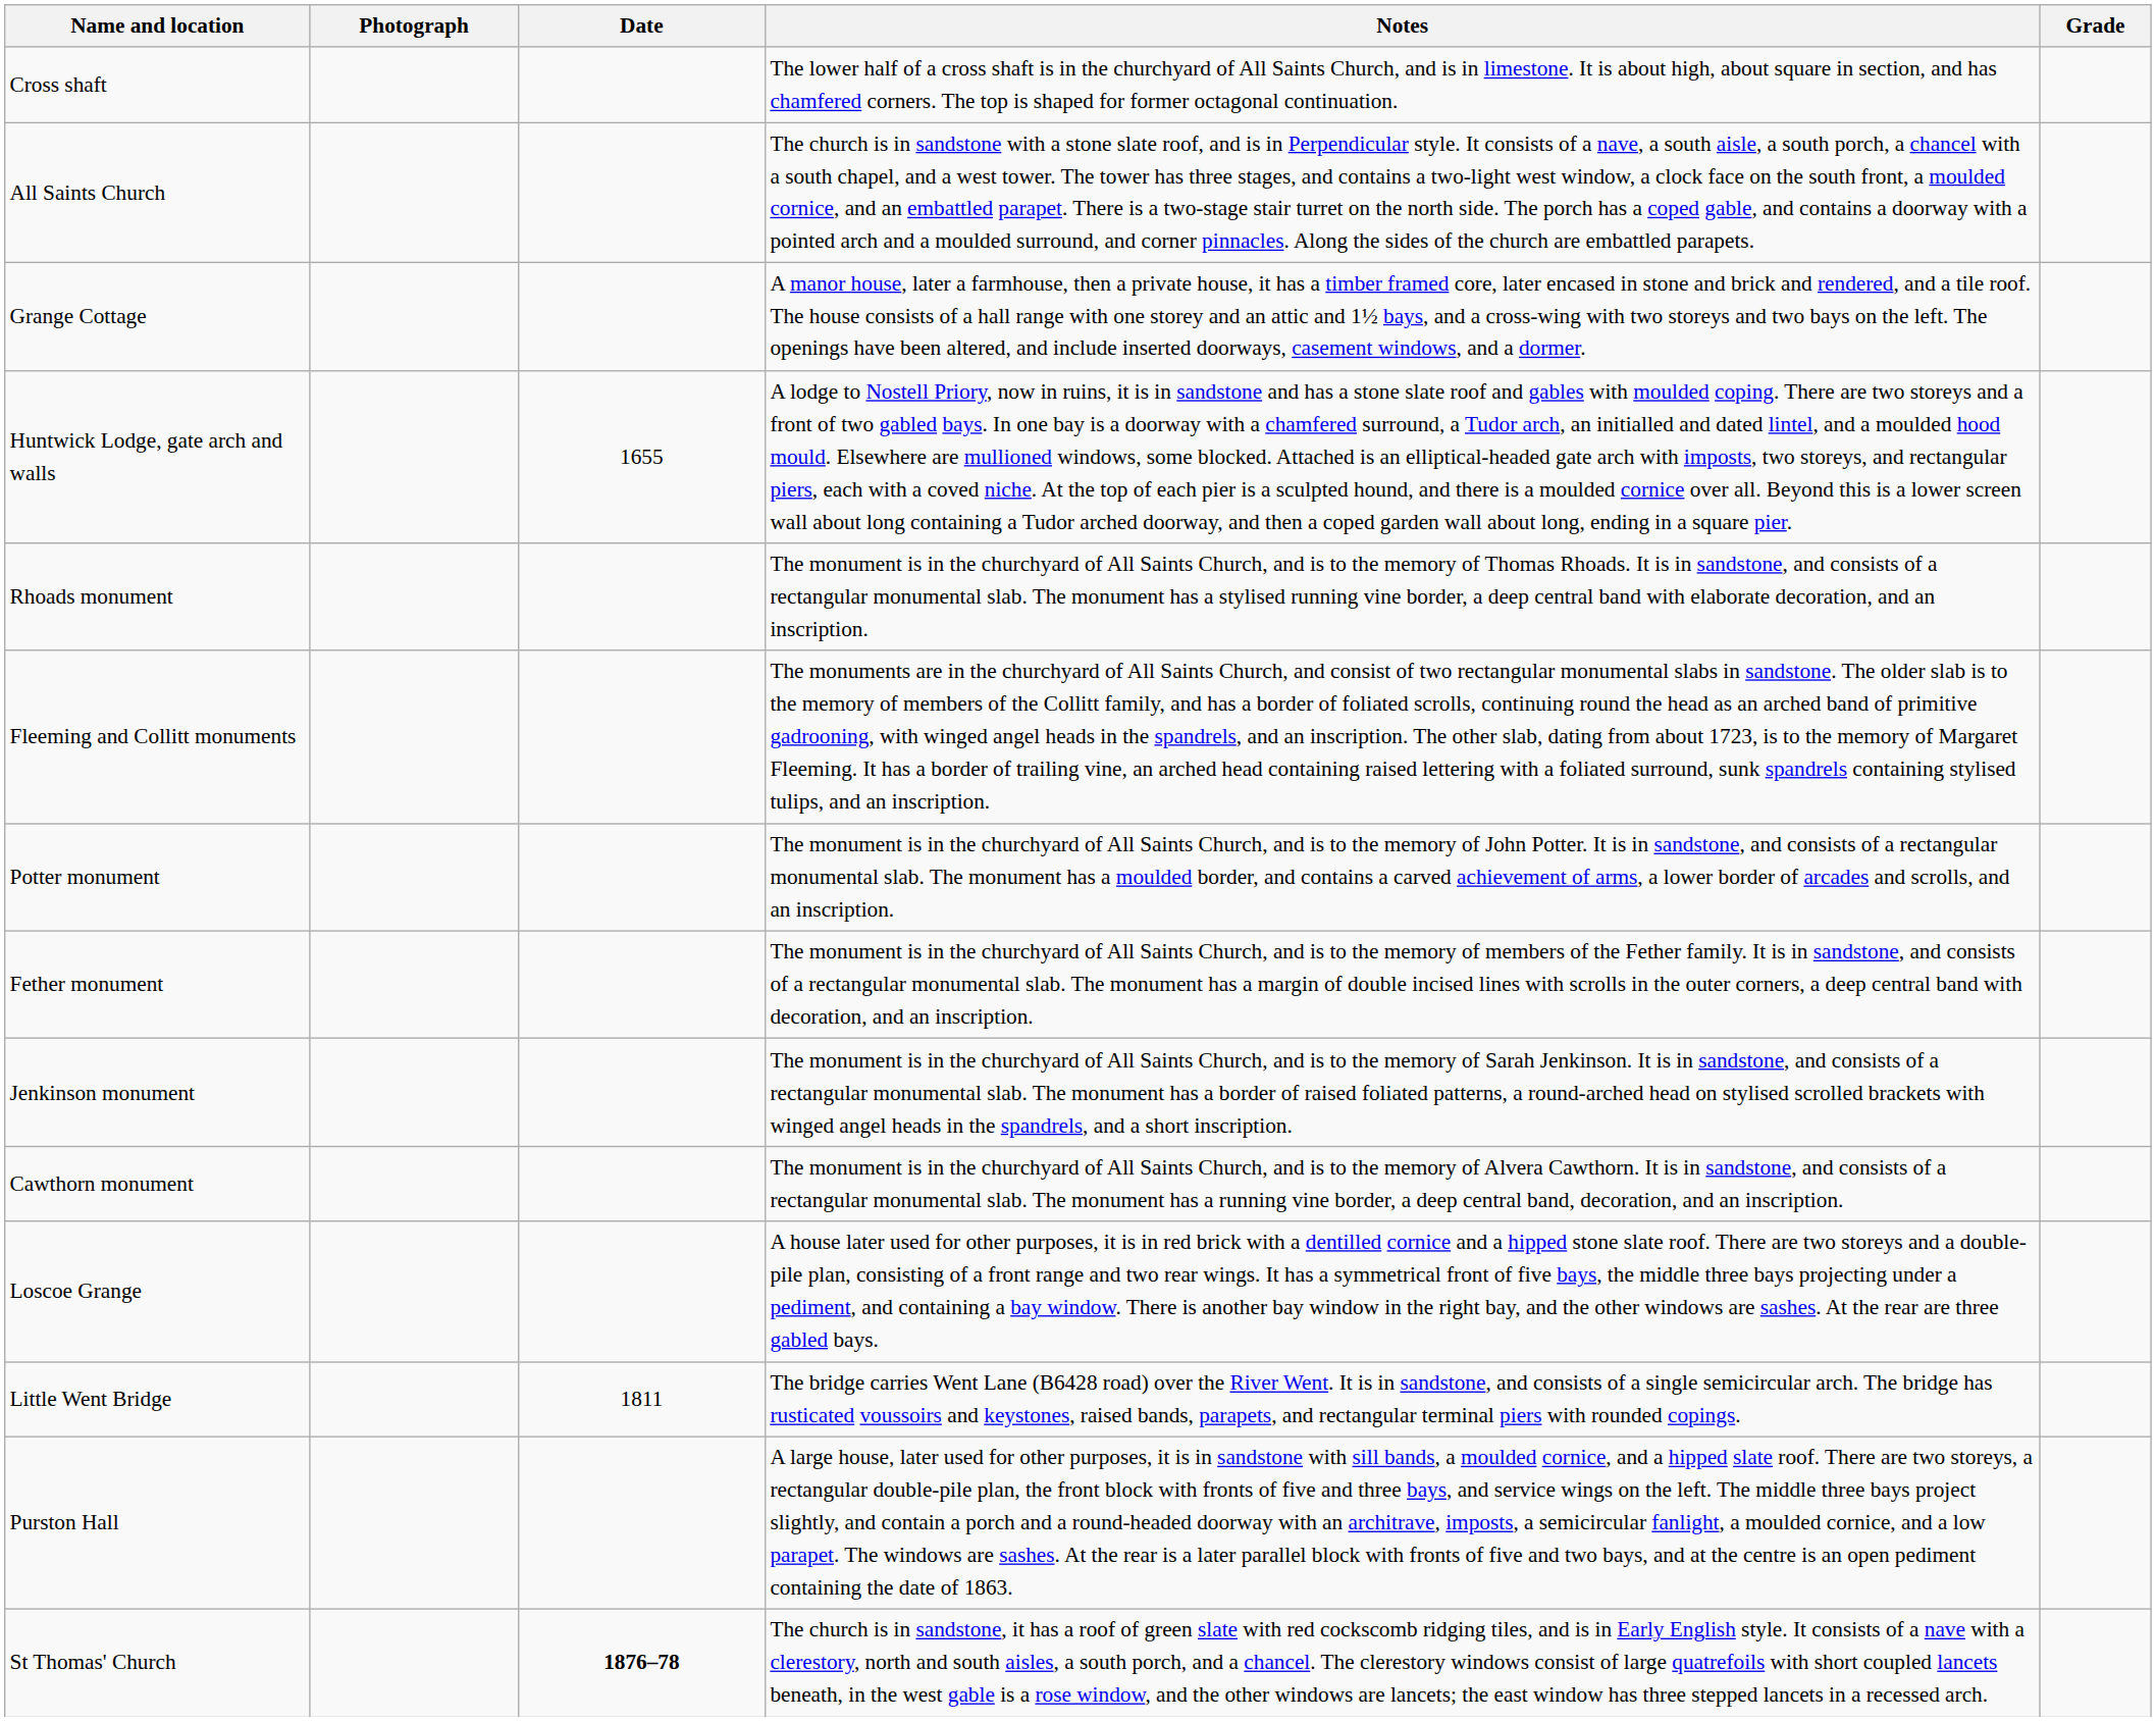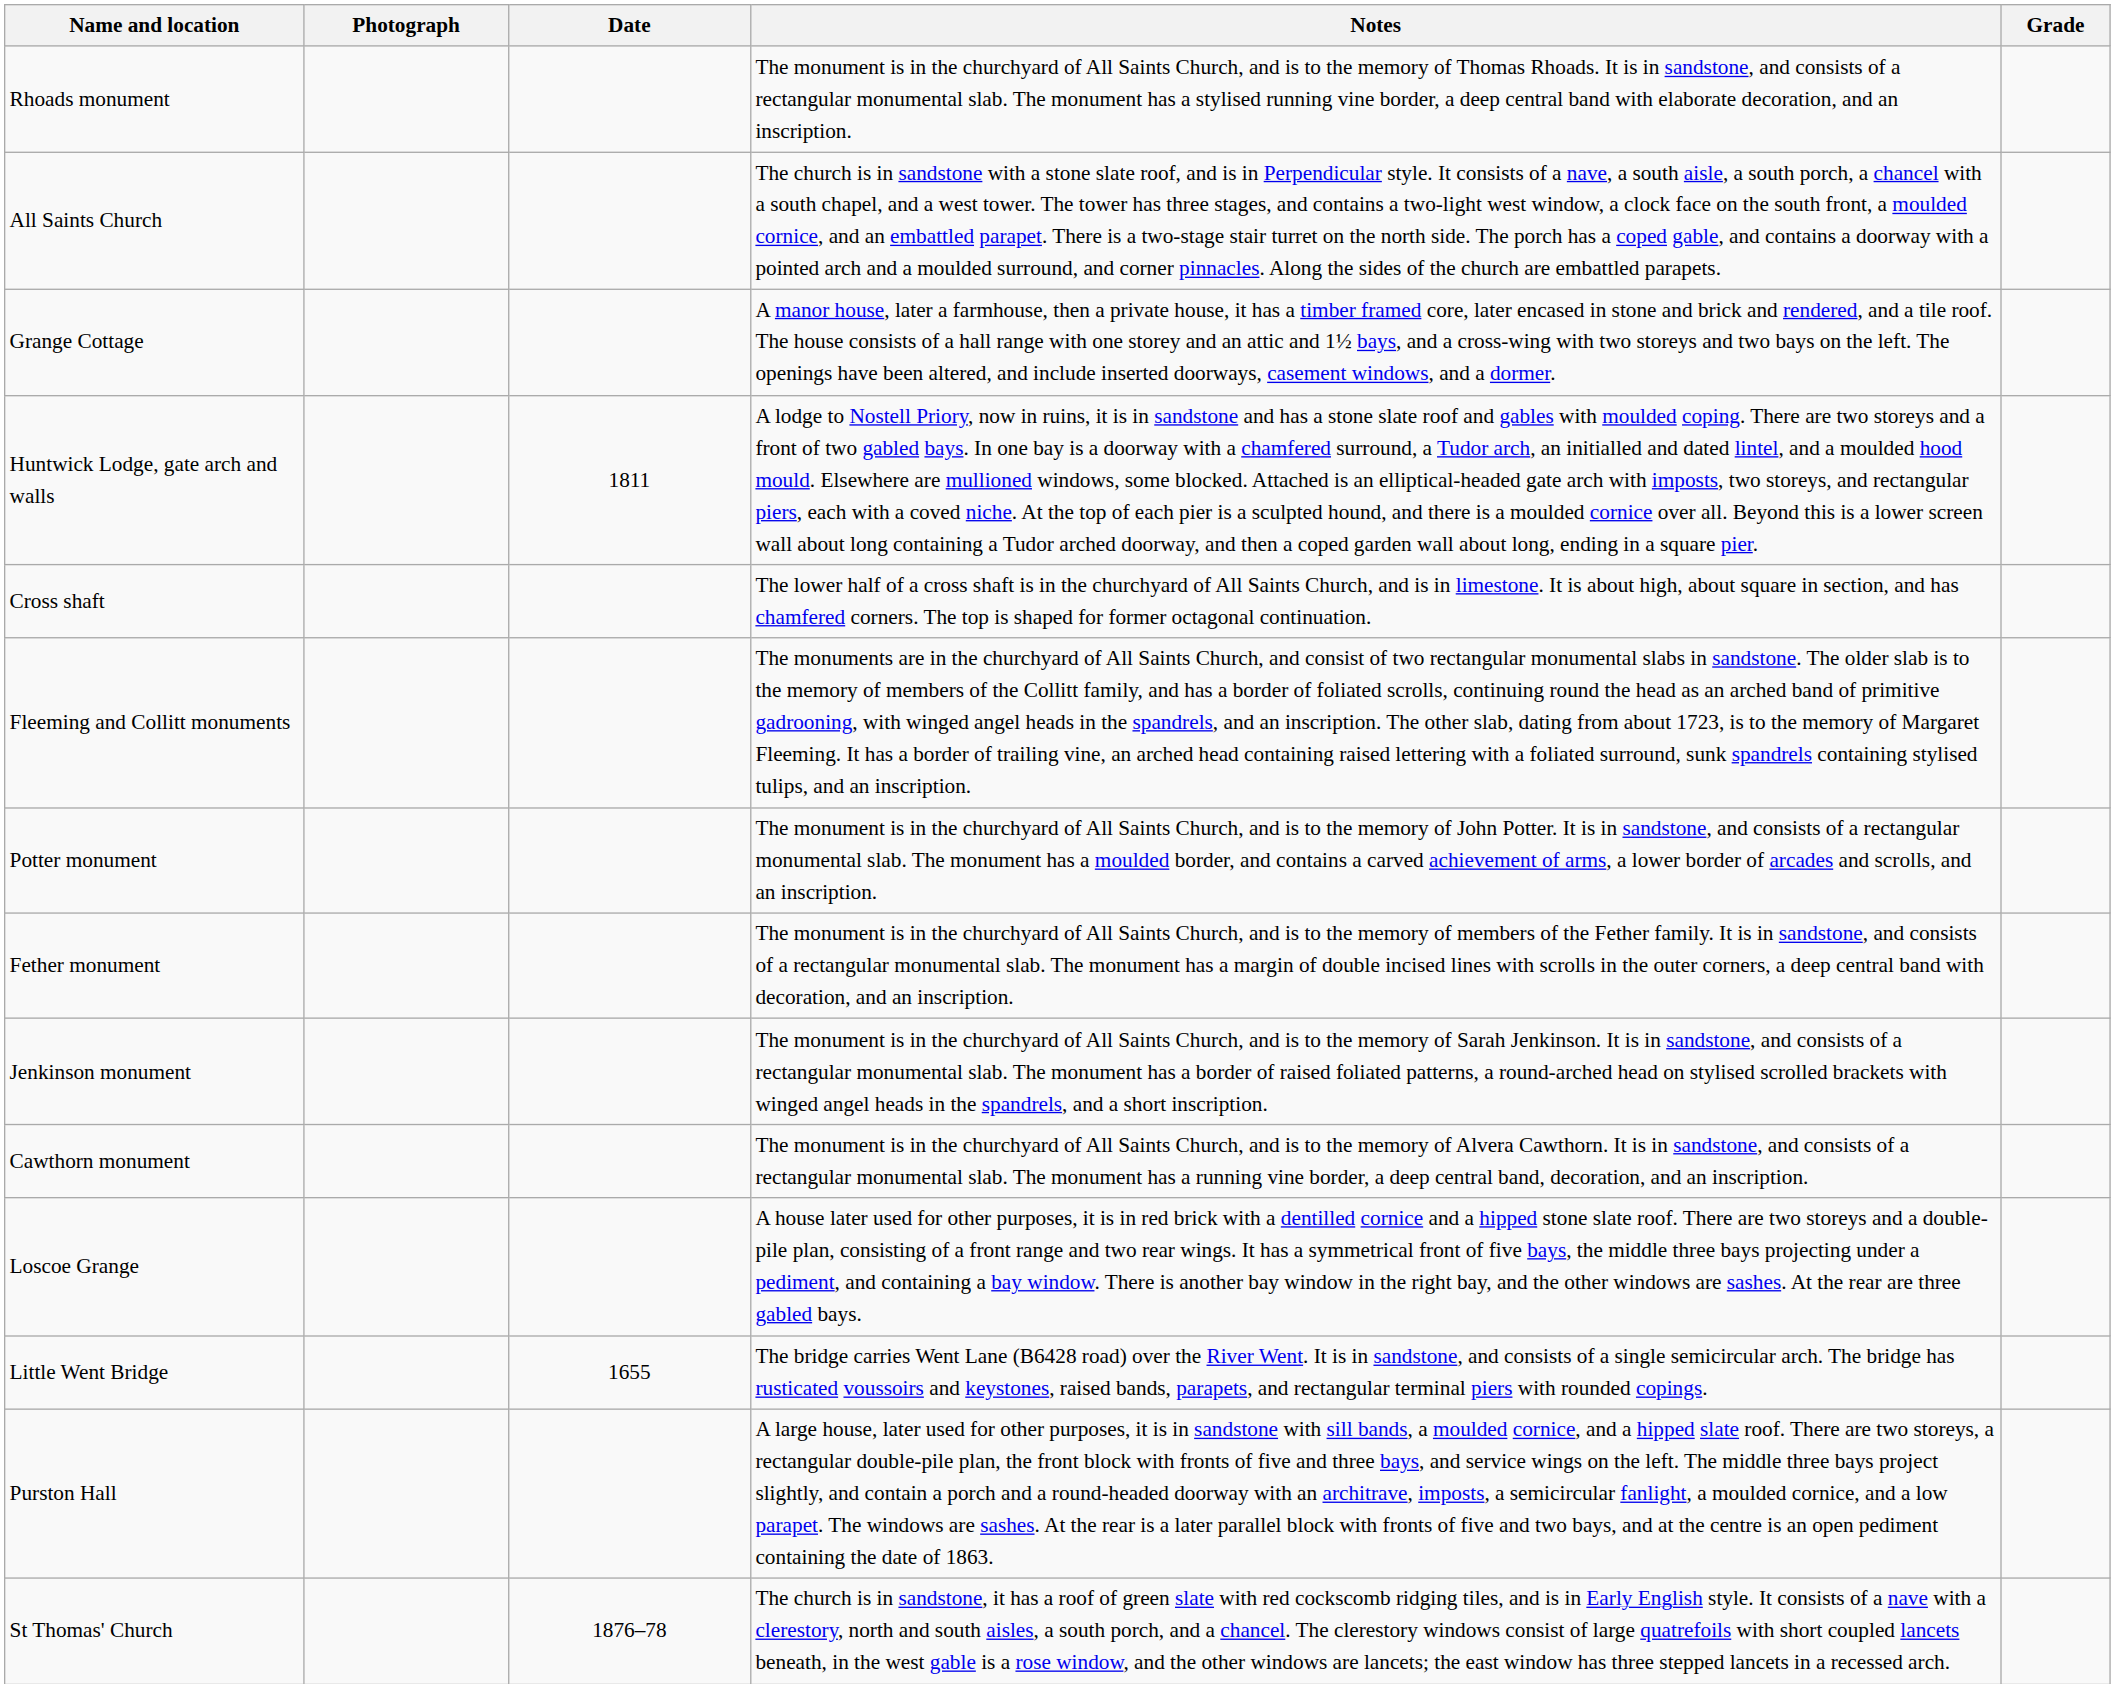rows swapped: Cross shaft <-> Rhoads monument
Huntwick Lodge, gate arch and walls | Date: 1655 -> 1811
Little Went Bridge | Date: 1811 -> 1655
St Thomas' Church | Date: bold -> normal
